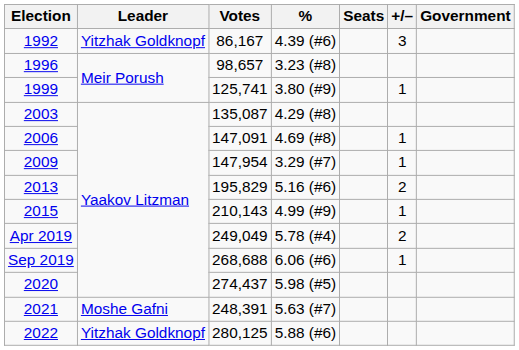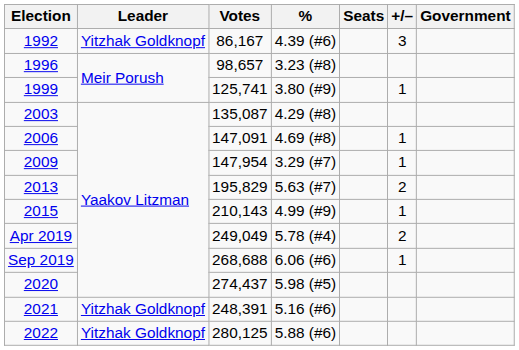2013 | %: 5.16 (#6) -> 5.63 (#7)
2021 | Leader: Moshe Gafni -> Yitzhak Goldknopf
2021 | %: 5.63 (#7) -> 5.16 (#6)
